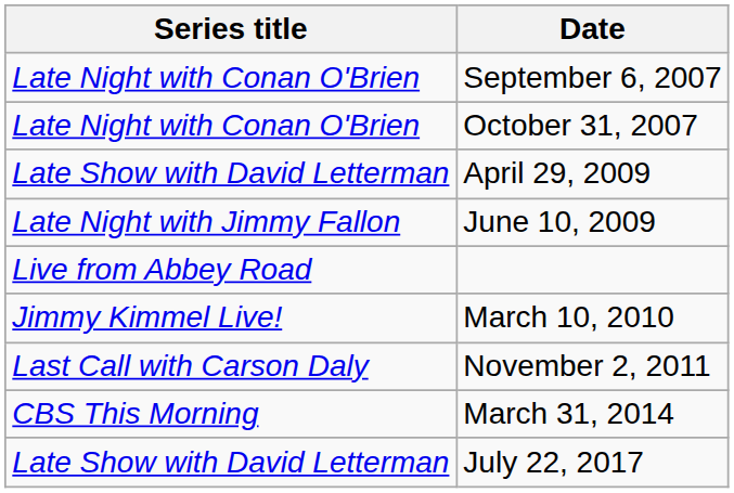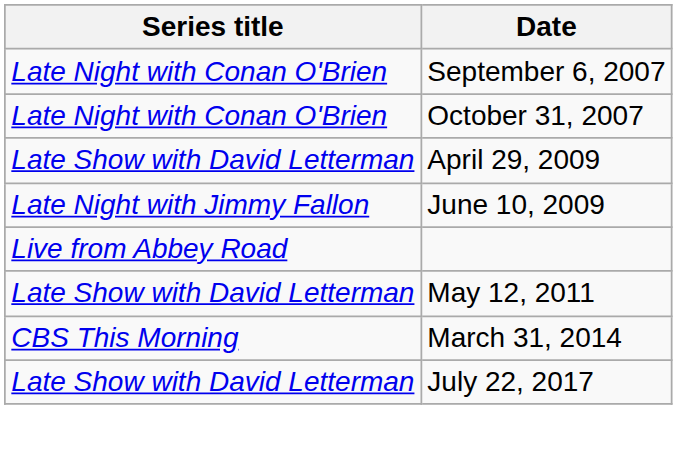- row: Jimmy Kimmel Live! | March 10, 2010
+ row: Late Show with David Letterman | May 12, 2011
- row: Last Call with Carson Daly | November 2, 2011
